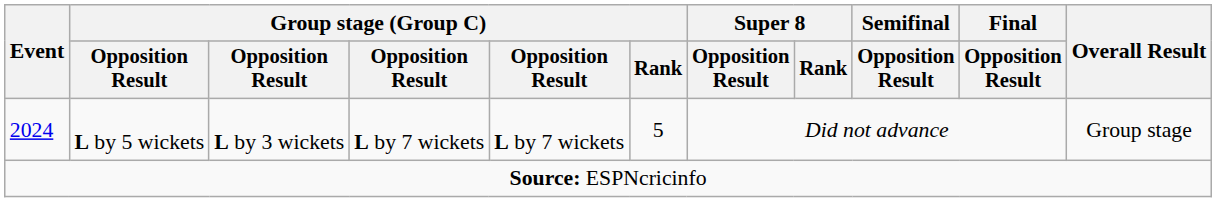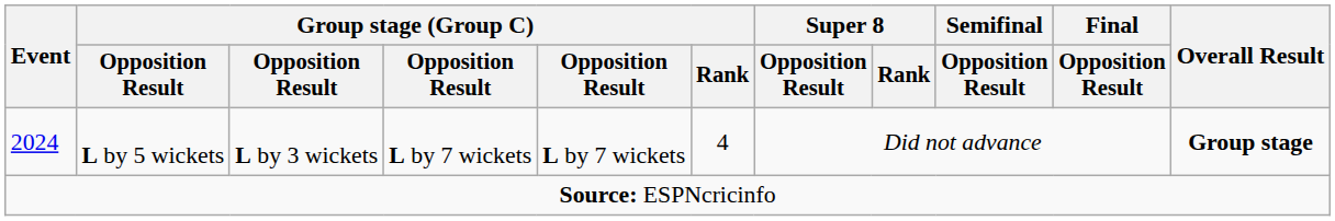2024 | Group stage (Group C) / Rank: 5 -> 4
2024 | Overall Result: normal -> bold
